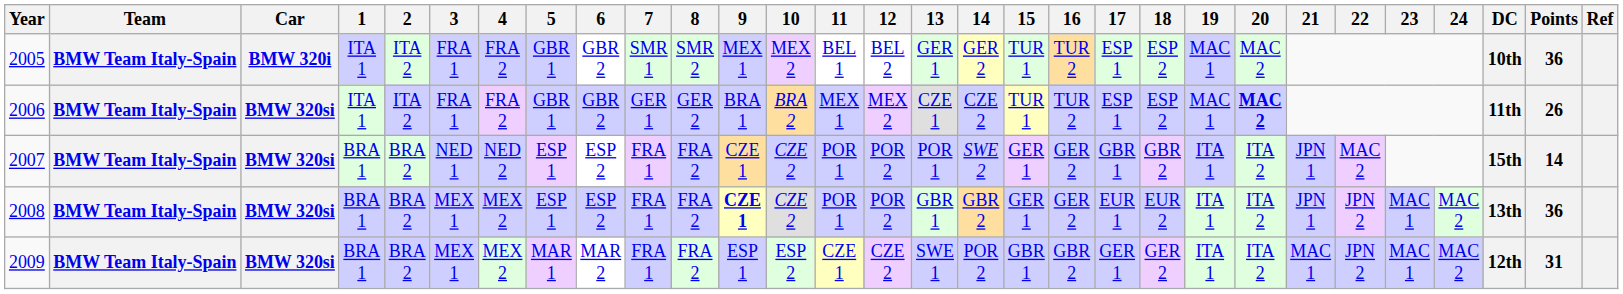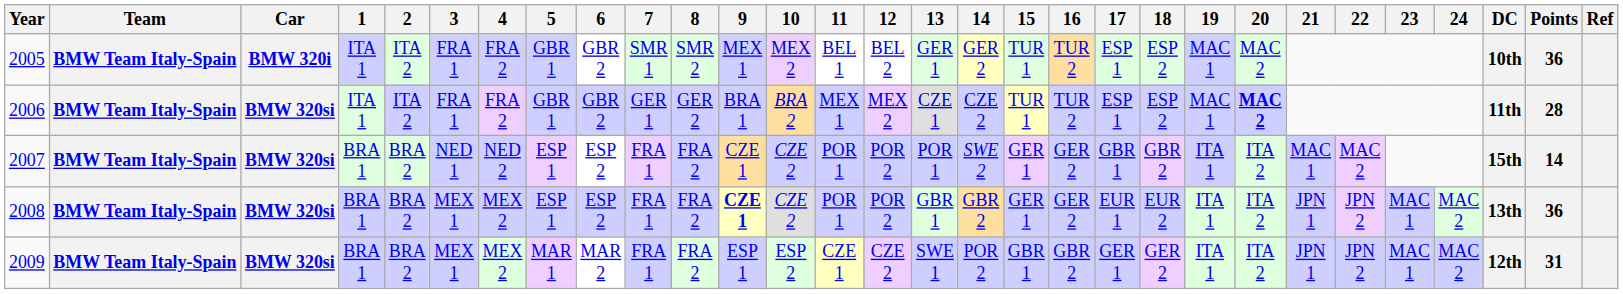2006 | Points: 26 -> 28
2007 | 21: JPN 1 -> MAC 1
2009 | 21: MAC 1 -> JPN 1
